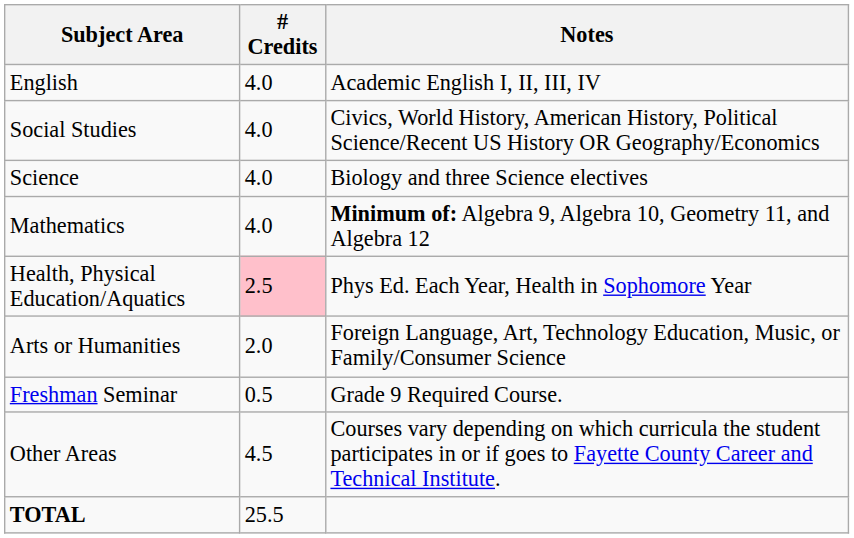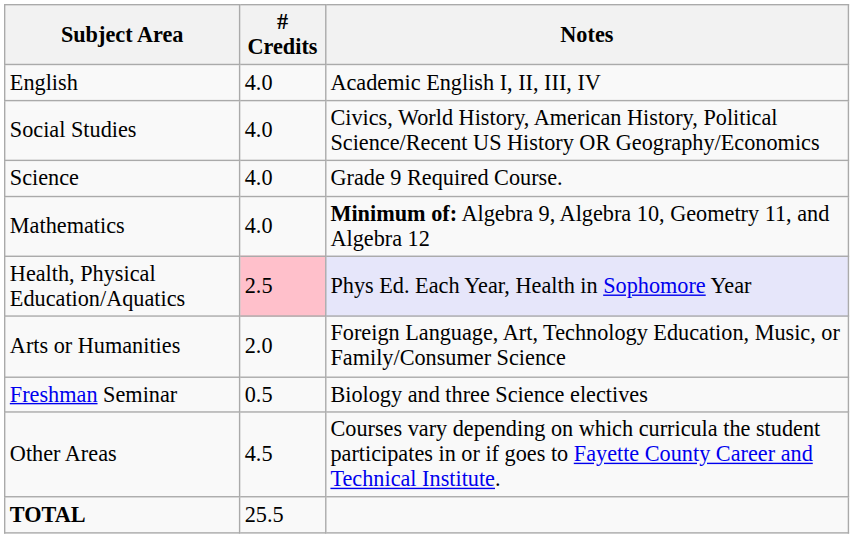Science | Notes: Biology and three Science electives -> Grade 9 Required Course.
Health, Physical Education/Aquatics | Notes: no background -> lavender background
Freshman Seminar | Notes: Grade 9 Required Course. -> Biology and three Science electives
